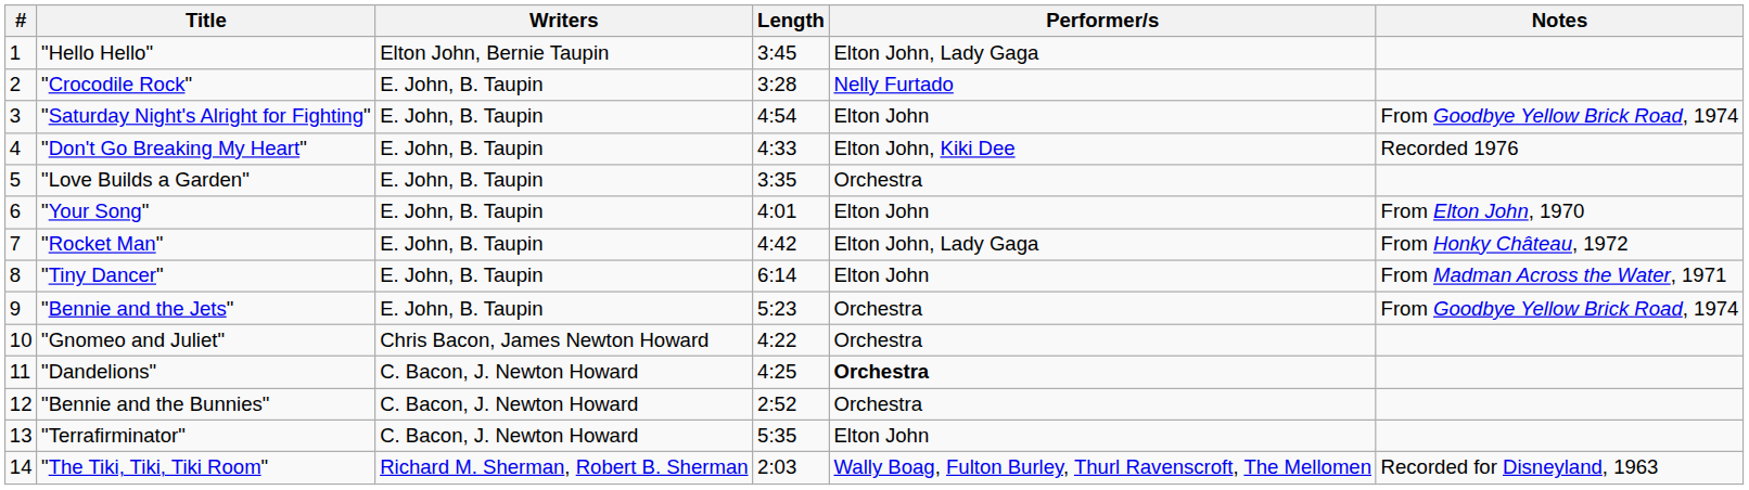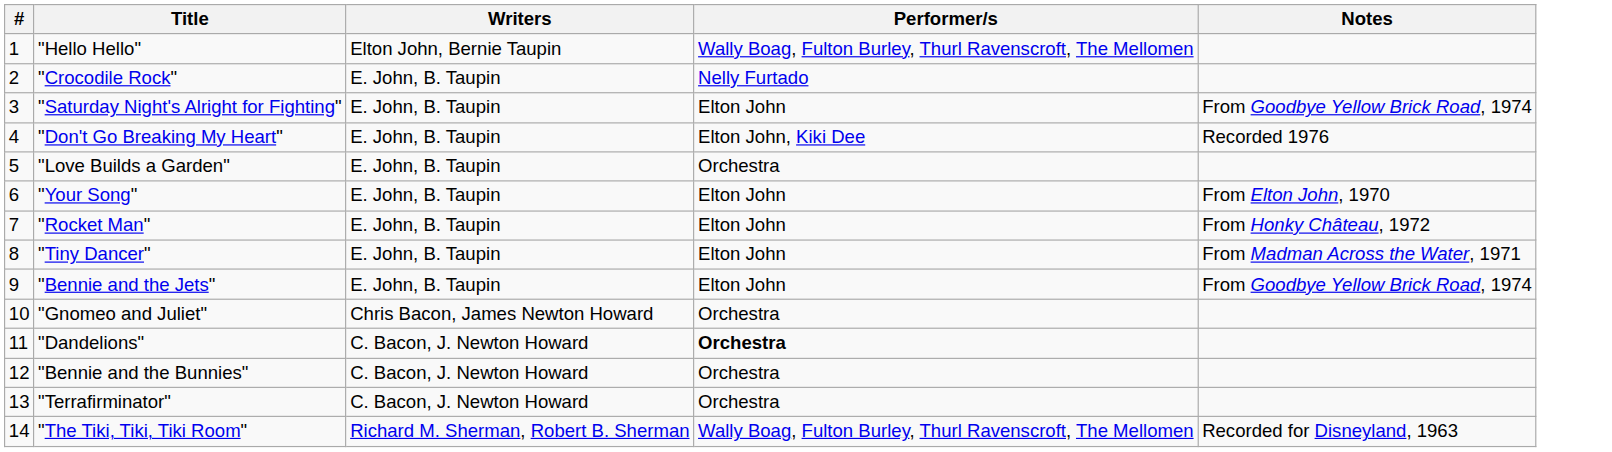- column: Length | 3:45 | 3:28 | 4:54 | 4:33 | 3:35 | 4:01 | 4:42 | 6:14 | 5:23 | 4:22 | 4:25 | 2:52 | 5:35 | 2:03
"Hello Hello" | Performer/s: Elton John, Lady Gaga -> Wally Boag, Fulton Burley, Thurl Ravenscroft, The Mellomen
"Rocket Man" | Performer/s: Elton John, Lady Gaga -> Elton John
"Bennie and the Jets" | Performer/s: Orchestra -> Elton John
"Terrafirminator" | Performer/s: Elton John -> Orchestra
